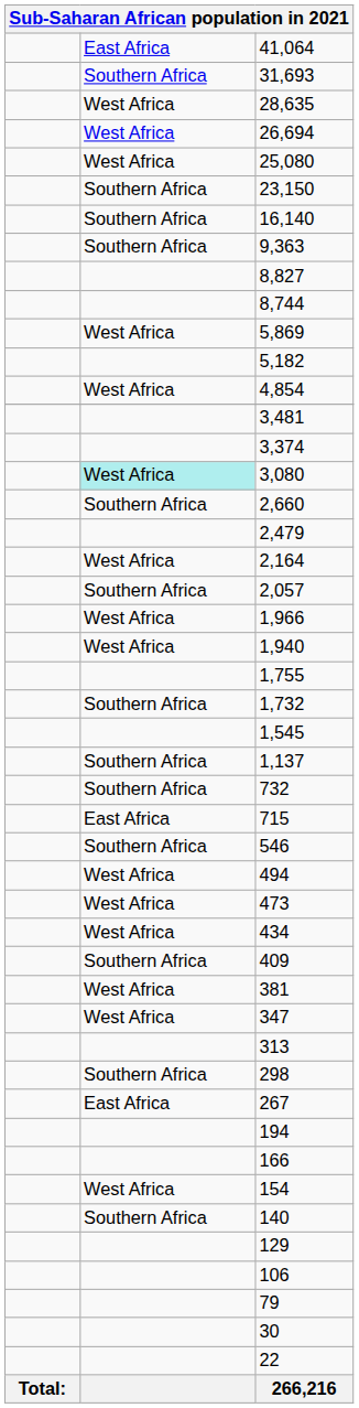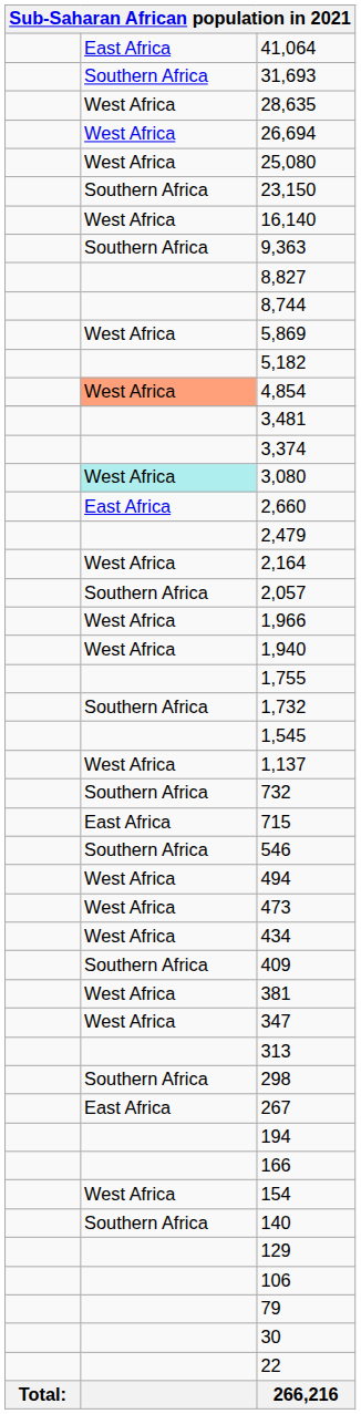16,140 | column 2: Southern Africa -> West Africa
4,854 | column 2: no background -> lightsalmon background
2,660 | column 2: Southern Africa -> East Africa
1,137 | column 2: Southern Africa -> West Africa
